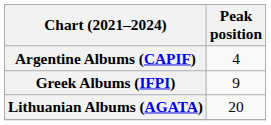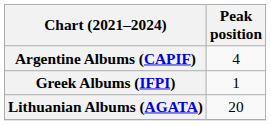Greek Albums (IFPI) | Peak position: 9 -> 1
